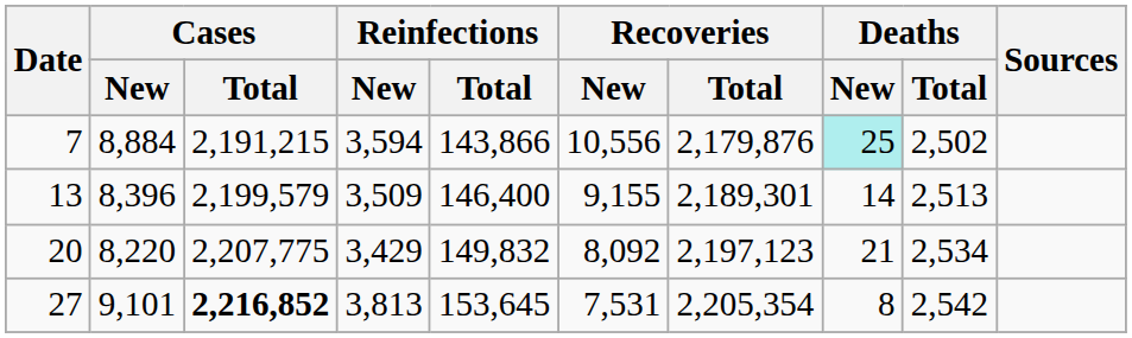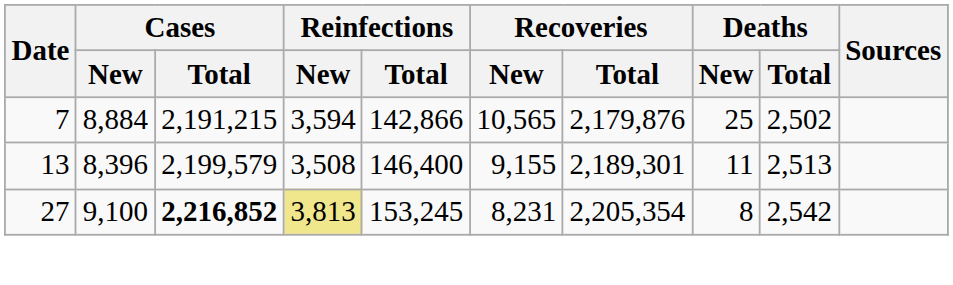7 | Reinfections / Total: 143,866 -> 142,866
7 | Recoveries / New: 10,556 -> 10,565
7 | Deaths / New: paleturquoise background -> no background
13 | Reinfections / New: 3,509 -> 3,508
13 | Deaths / New: 14 -> 11
- row: 20 | 8,220 | 2,207,775 | 3,429 | 149,832 | 8,092 | 2,197,123 | 21 | 2,534
27 | Cases / New: 9,101 -> 9,100
27 | Reinfections / New: no background -> khaki background
27 | Reinfections / Total: 153,645 -> 153,245
27 | Recoveries / New: 7,531 -> 8,231
